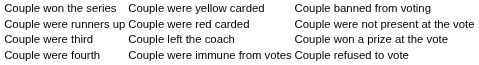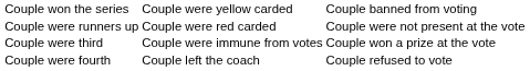Couple were third | column 2: Couple left the coach -> Couple were immune from votes
Couple were fourth | column 2: Couple were immune from votes -> Couple left the coach
